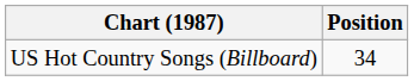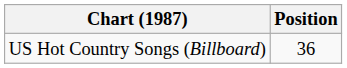US Hot Country Songs (Billboard) | Position: 34 -> 36
